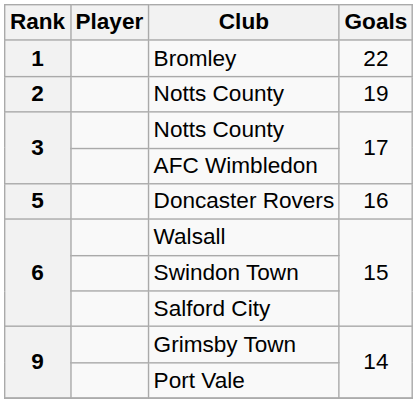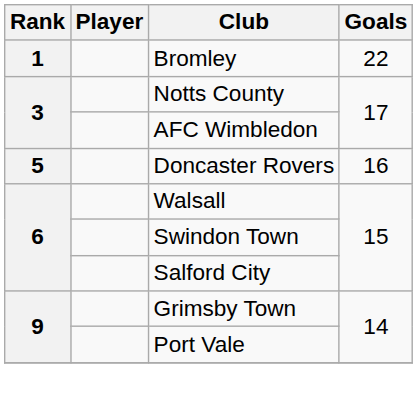- row: 2 | Notts County | 19
